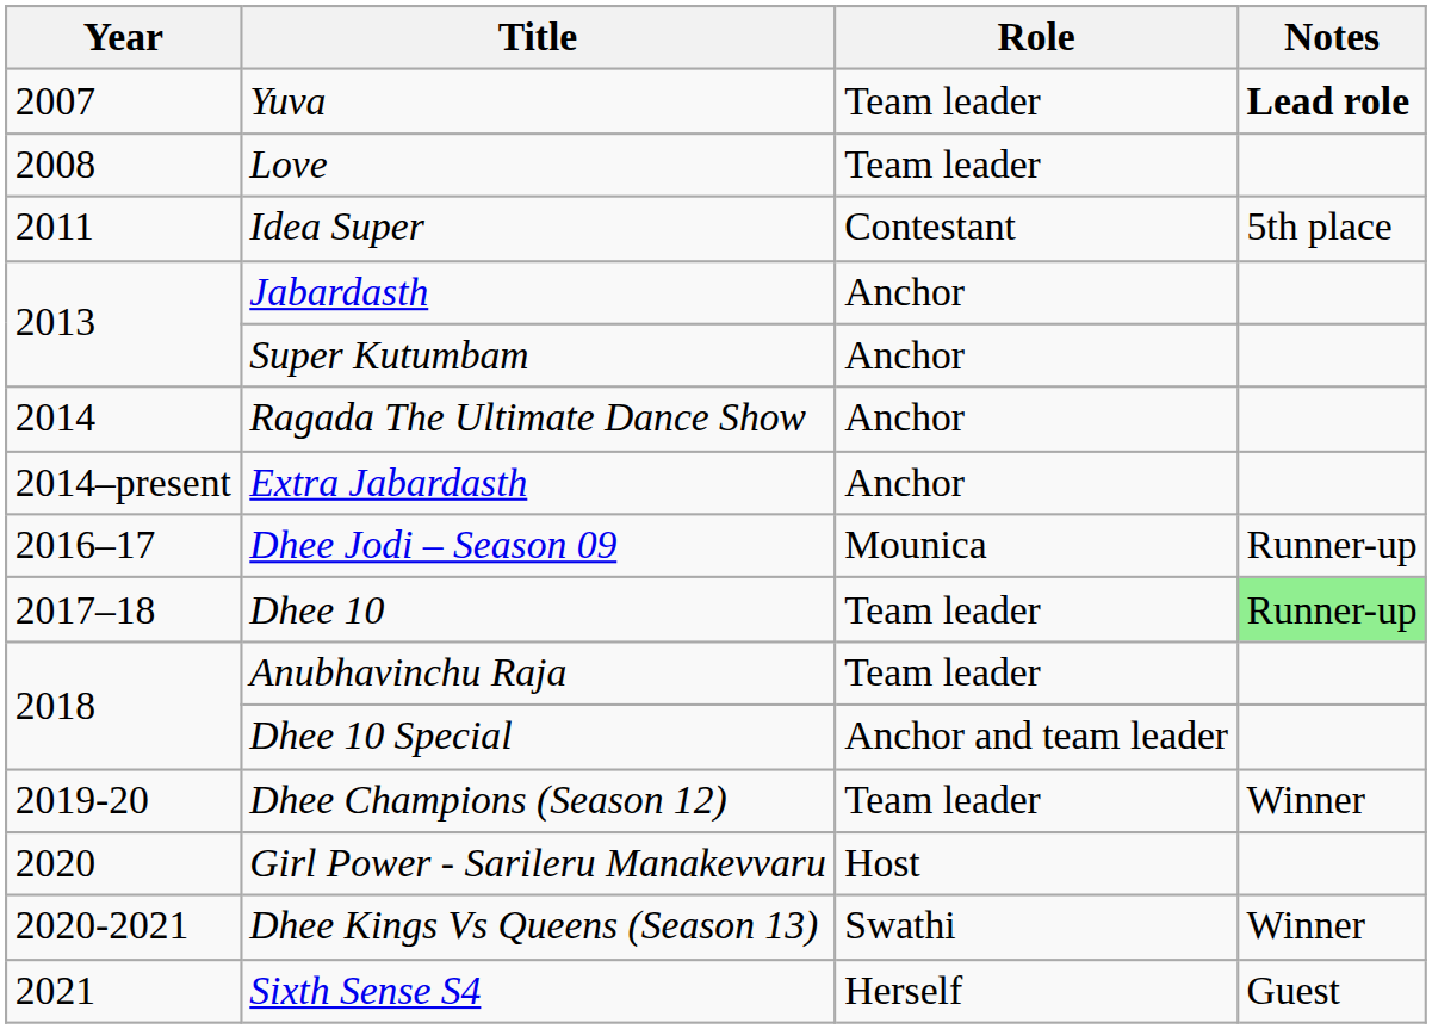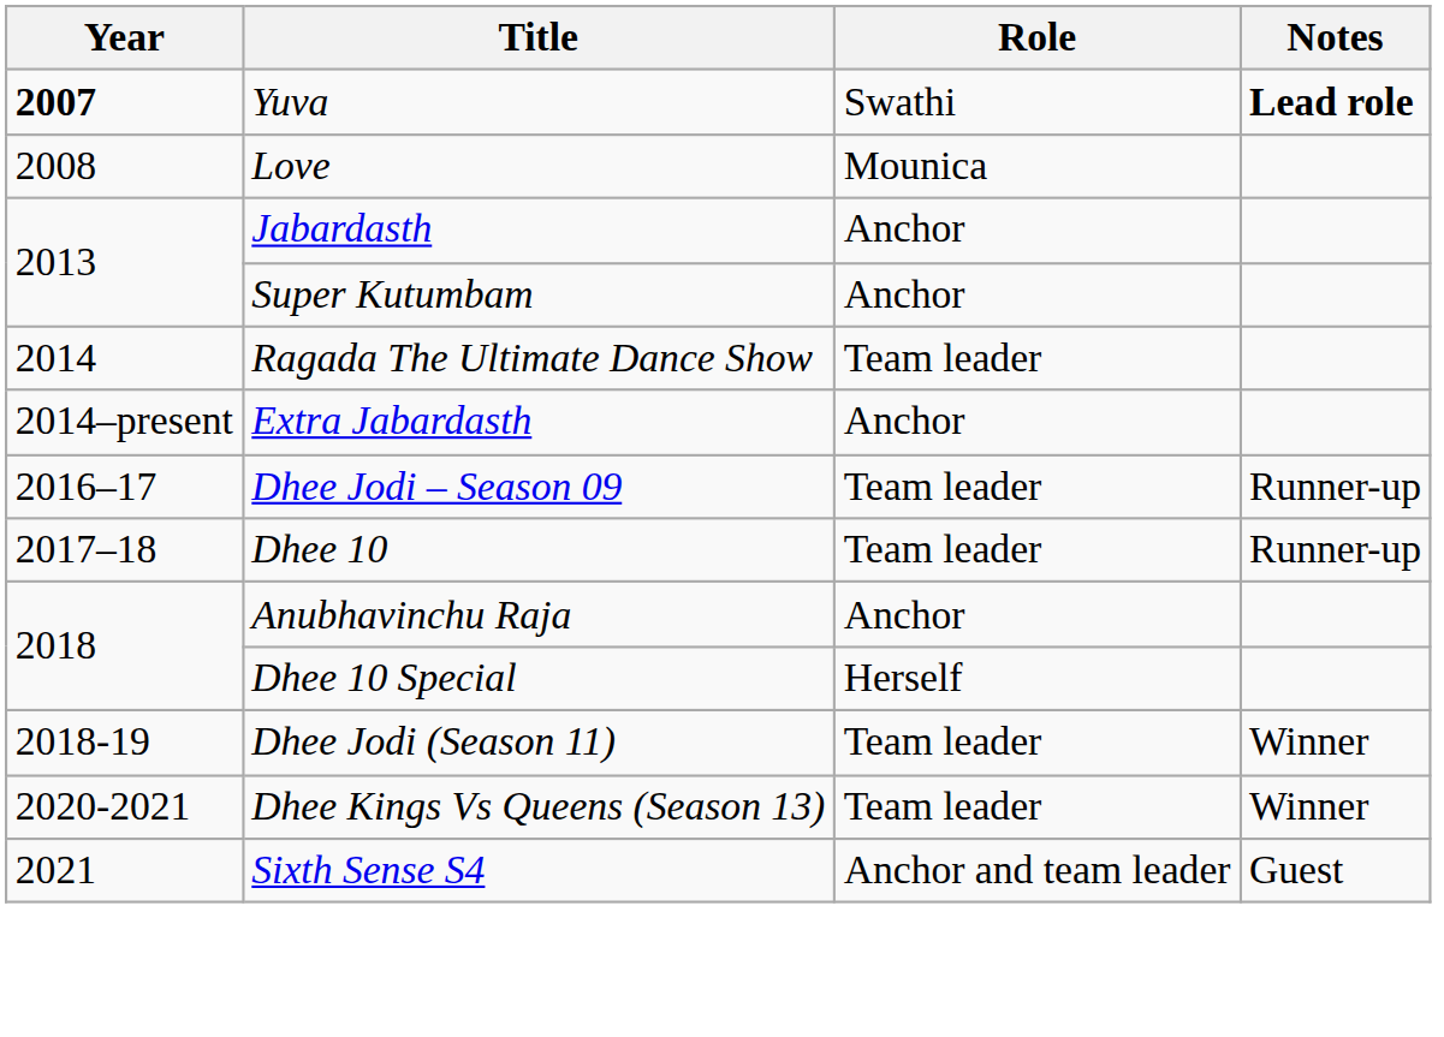Yuva | Year: normal -> bold
Yuva | Role: Team leader -> Swathi
Love | Role: Team leader -> Mounica
- row: 2011 | Idea Super | Contestant | 5th place
Ragada The Ultimate Dance Show | Role: Anchor -> Team leader
Dhee Jodi – Season 09 | Role: Mounica -> Team leader
Dhee 10 | Notes: lightgreen background -> no background
Anubhavinchu Raja | Role: Team leader -> Anchor
Dhee 10 Special | Role: Anchor and team leader -> Herself
+ row: 2018-19 | Dhee Jodi (Season 11) | Team leader | Winner
- row: 2019-20 | Dhee Champions (Season 12) | Team leader | Winner
- row: 2020 | Girl Power - Sarileru Manakevvaru | Host
Dhee Kings Vs Queens (Season 13) | Role: Swathi -> Team leader
Sixth Sense S4 | Role: Herself -> Anchor and team leader
